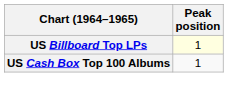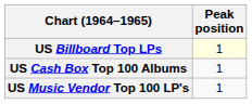+ row: US Music Vendor Top 100 LP's | 1
